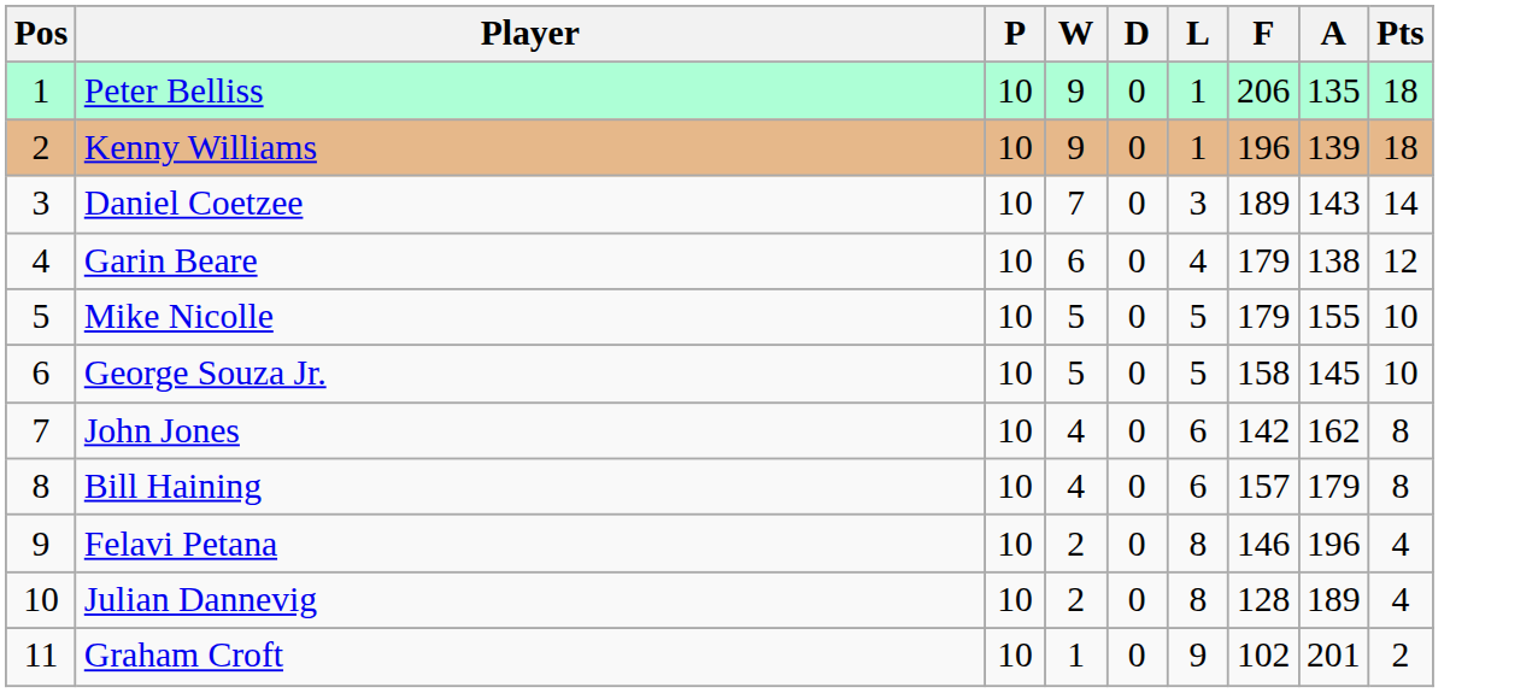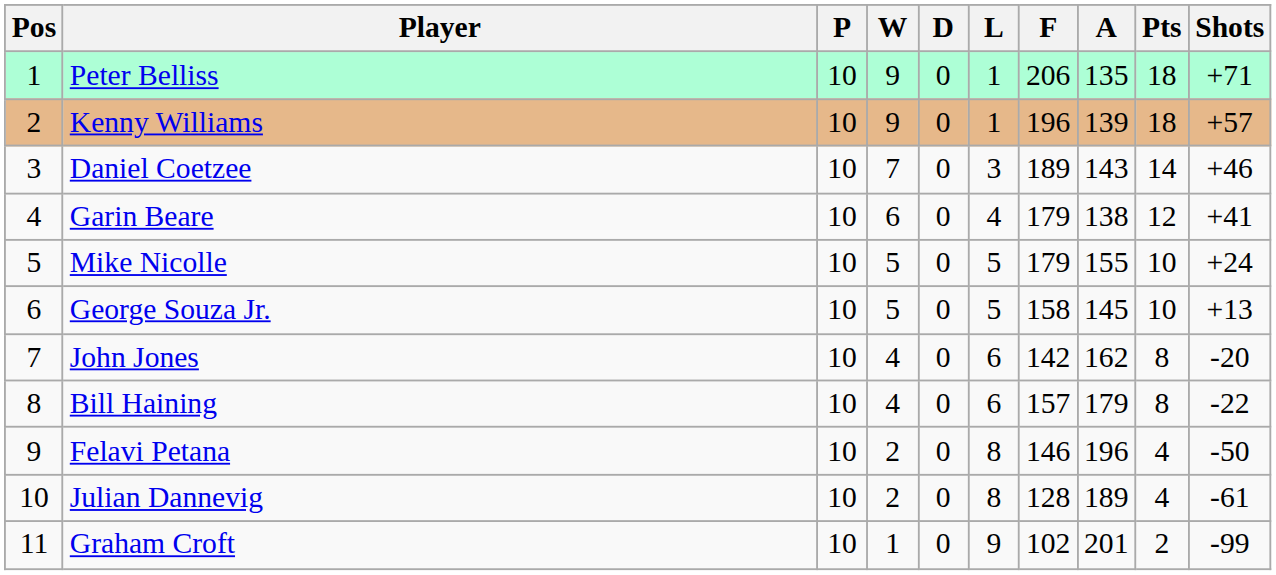+ column: Shots | +71 | +57 | +46 | +41 | +24 | +13 | -20 | -22 | -50 | -61 | -99
